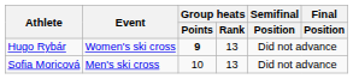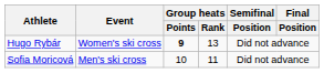Sofia Moricová | Group heats / Rank: 13 -> 11
